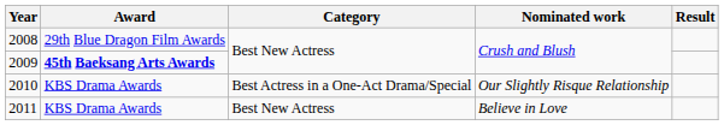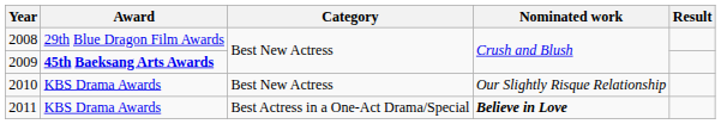2010 | Category: Best Actress in a One-Act Drama/Special -> Best New Actress
2011 | Category: Best New Actress -> Best Actress in a One-Act Drama/Special
2011 | Nominated work: normal -> bold
